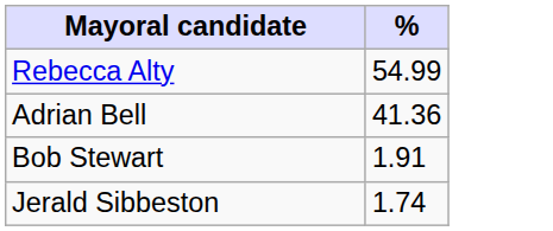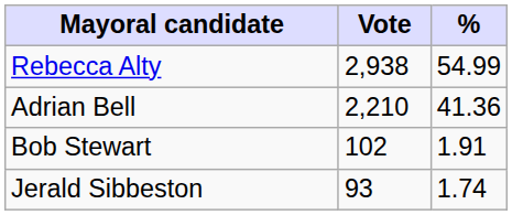+ column: Vote | 2,938 | 2,210 | 102 | 93
